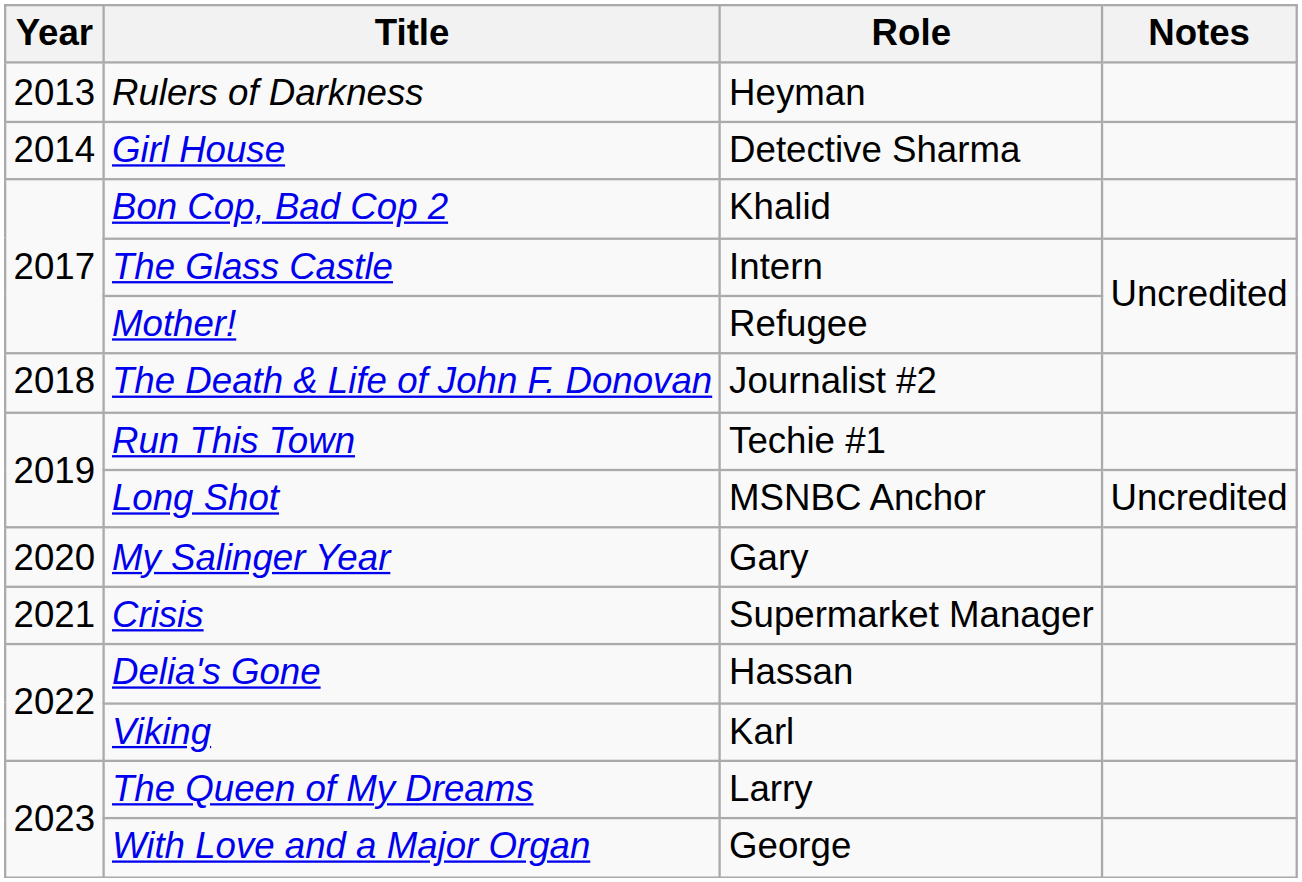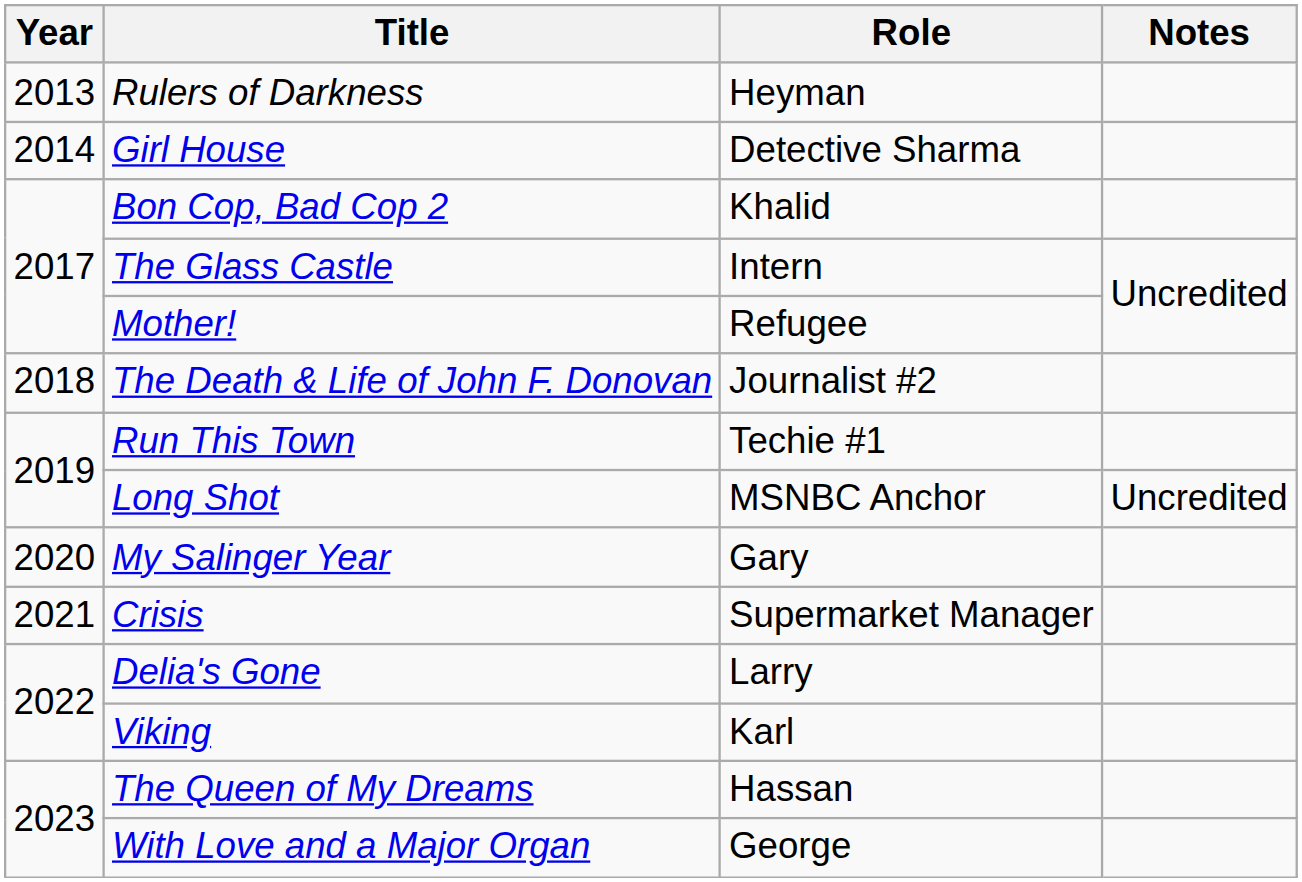Delia's Gone | Role: Hassan -> Larry
The Queen of My Dreams | Role: Larry -> Hassan
